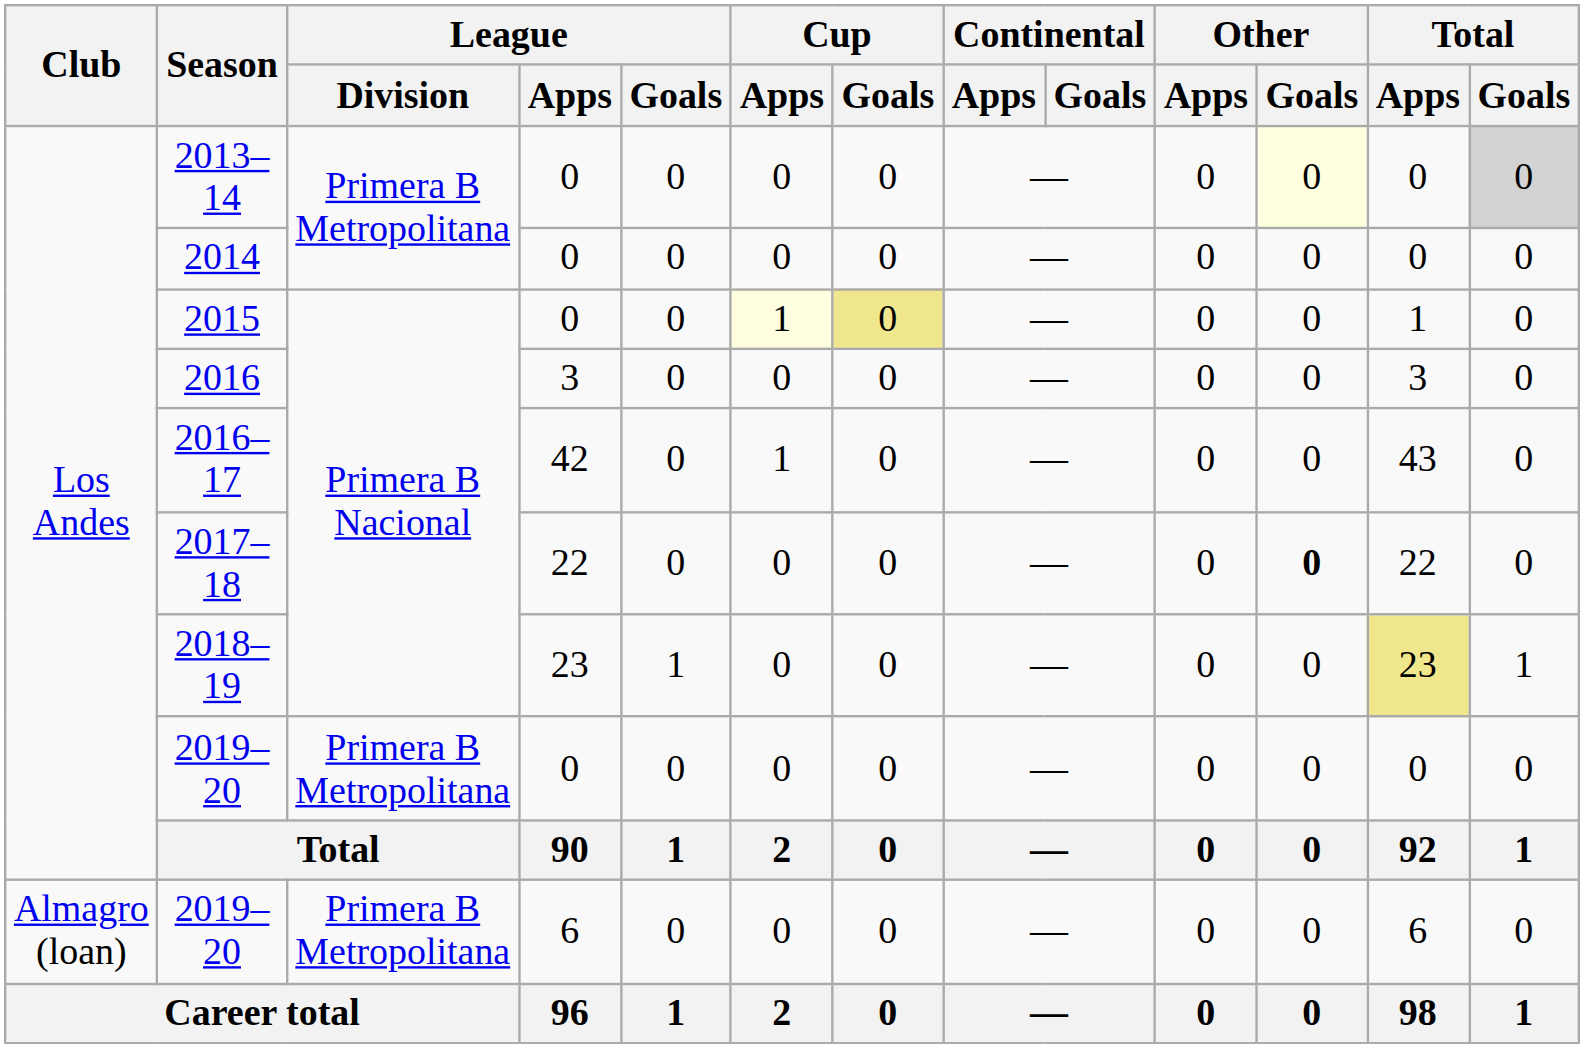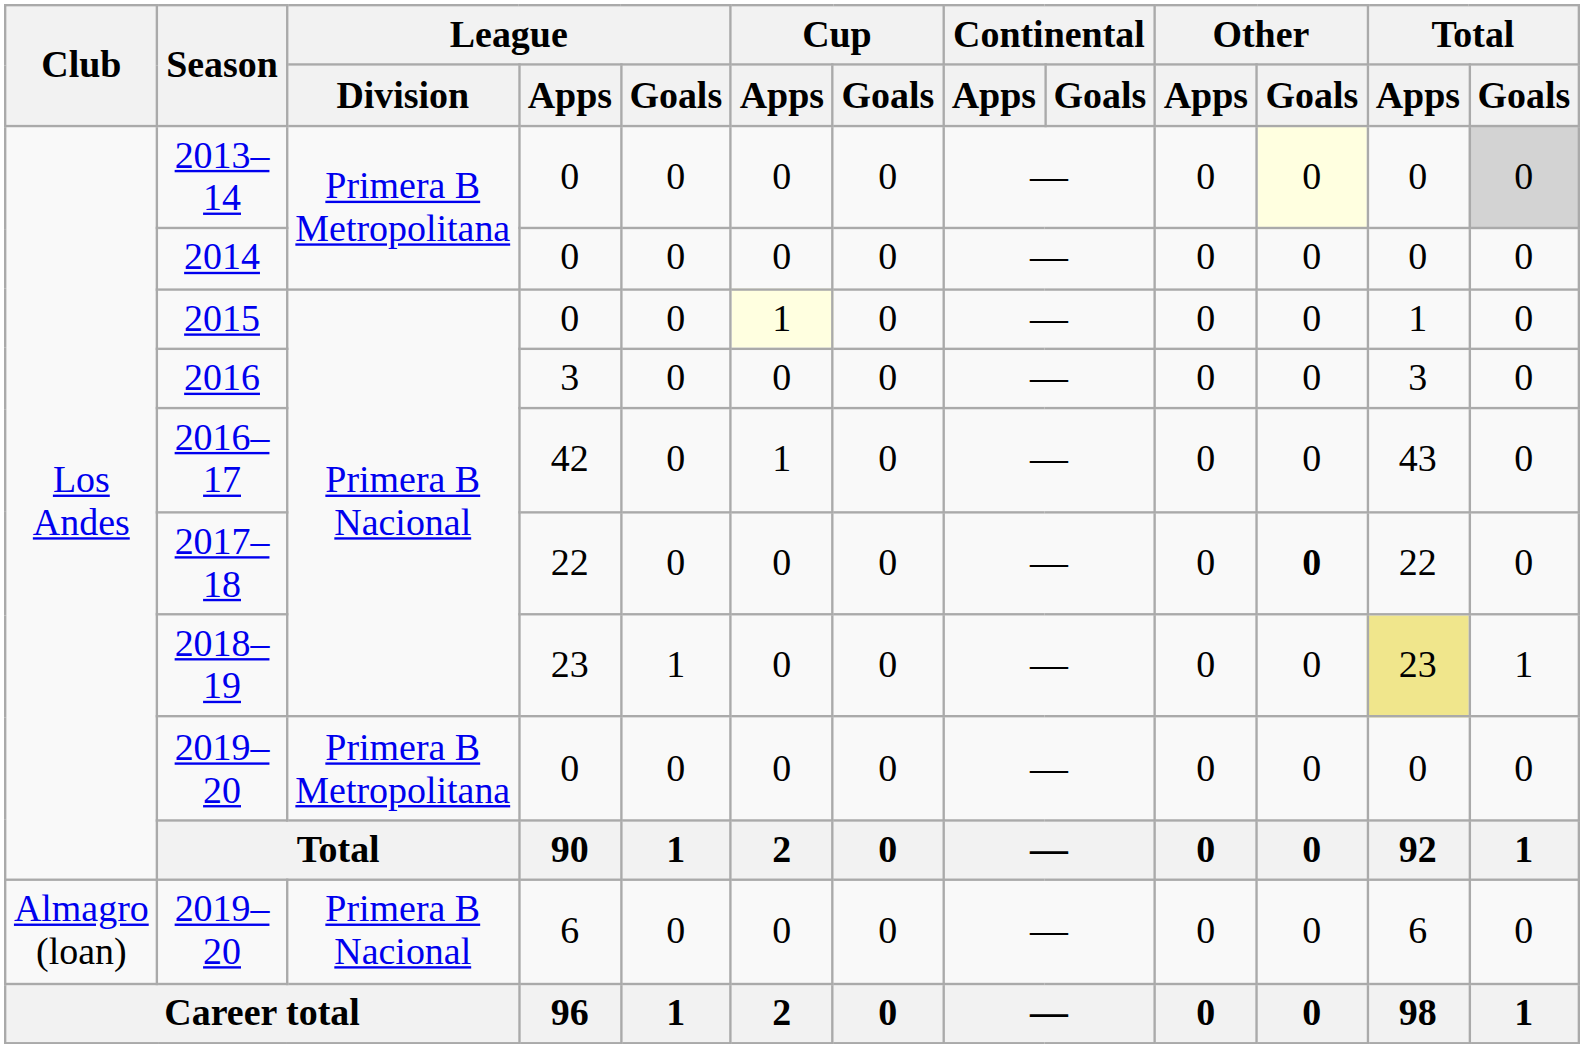2015 | Cup / Goals: khaki background -> no background
2019–20 / 6 | League / Division: Primera B Metropolitana -> Primera B Nacional
